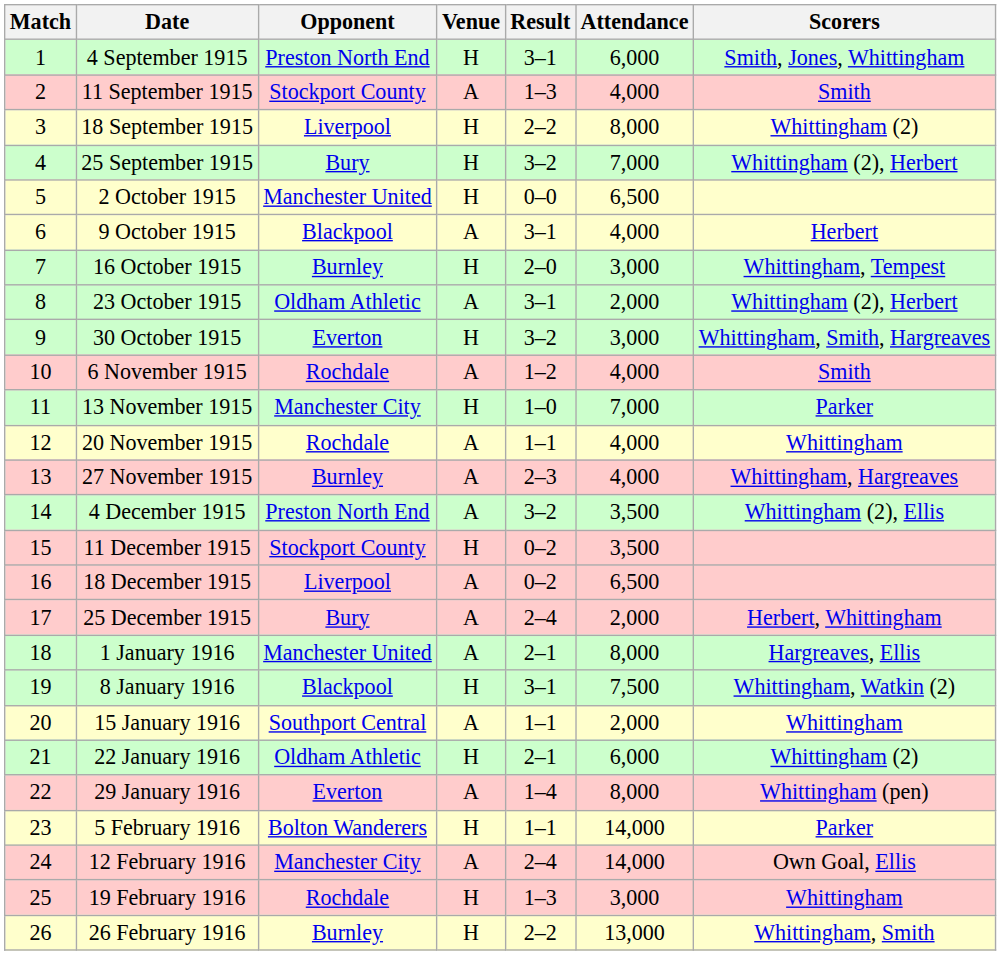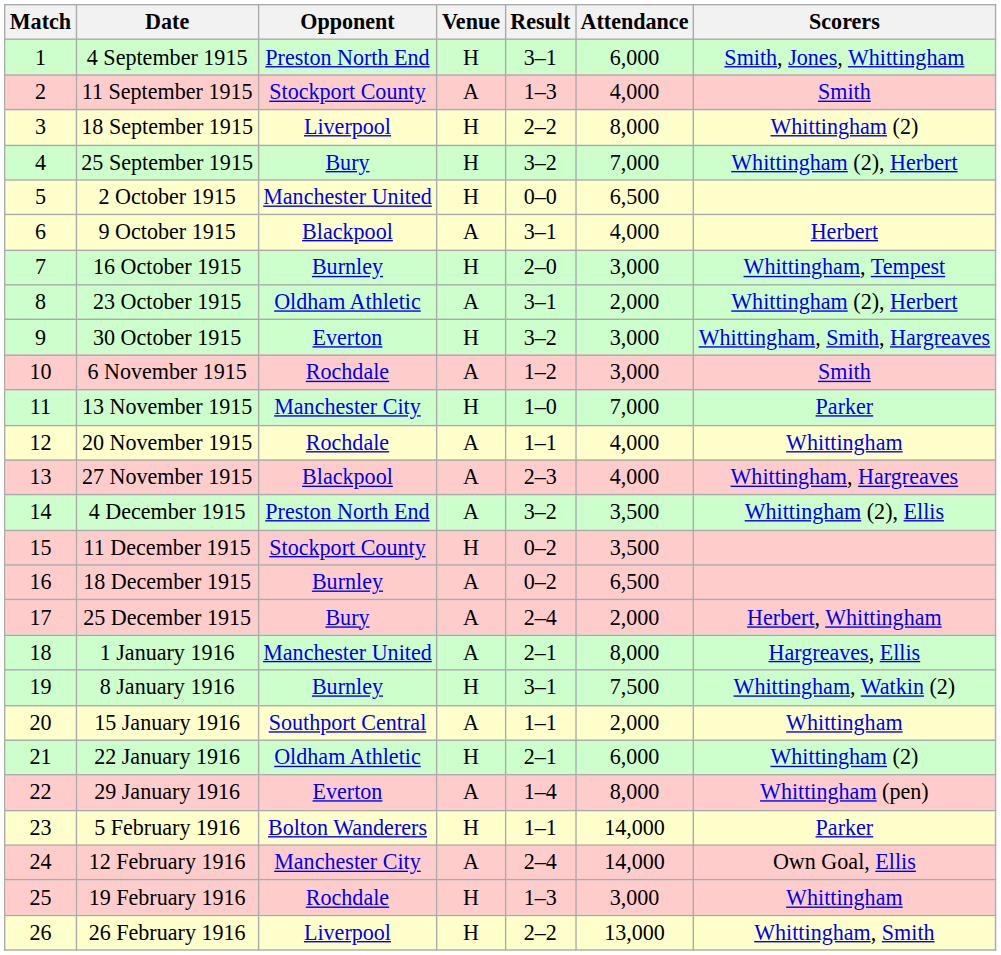6 November 1915 | Attendance: 4,000 -> 3,000
27 November 1915 | Opponent: Burnley -> Blackpool
18 December 1915 | Opponent: Liverpool -> Burnley
8 January 1916 | Opponent: Blackpool -> Burnley
26 February 1916 | Opponent: Burnley -> Liverpool
